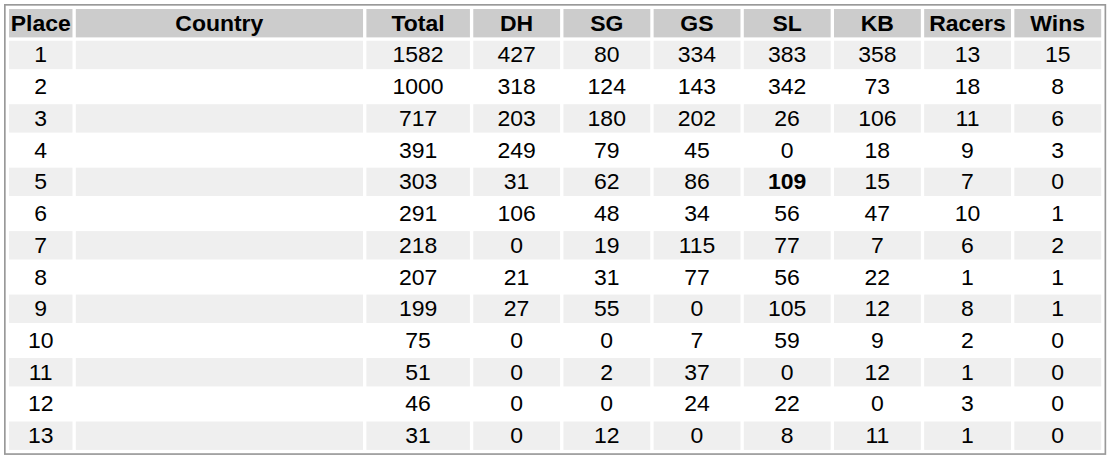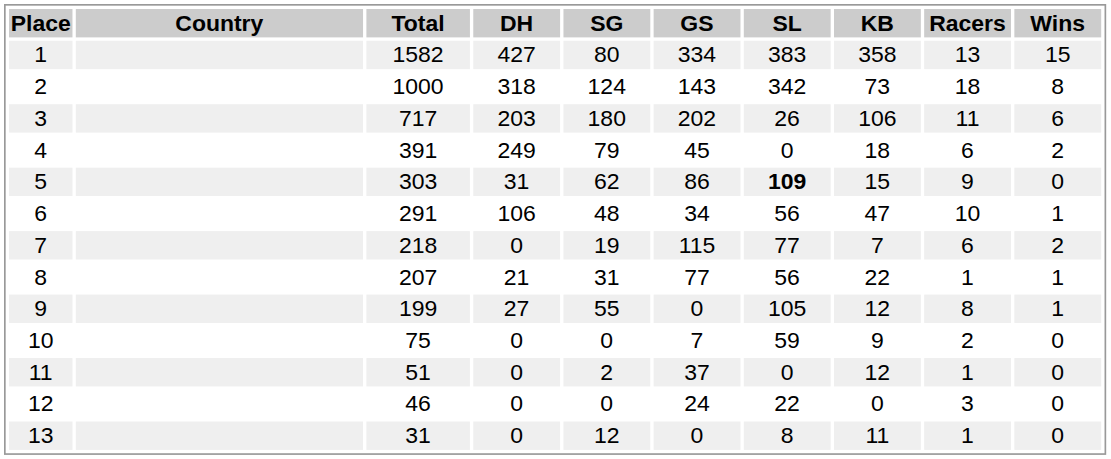4 | Racers: 9 -> 6
4 | Wins: 3 -> 2
5 | Racers: 7 -> 9
